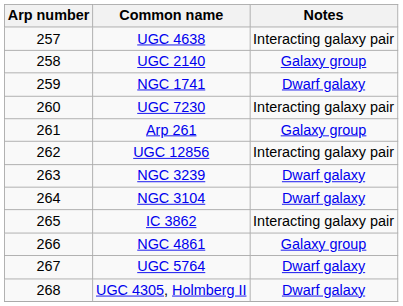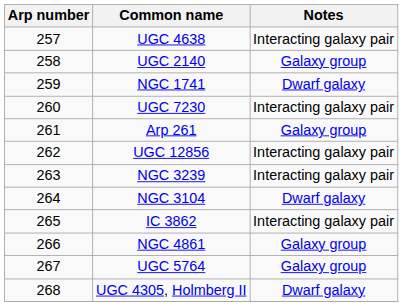NGC 3239 | Notes: Dwarf galaxy -> Interacting galaxy pair
UGC 5764 | Notes: Dwarf galaxy -> Galaxy group
